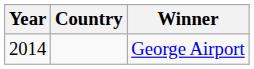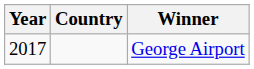George Airport | Year: 2014 -> 2017
